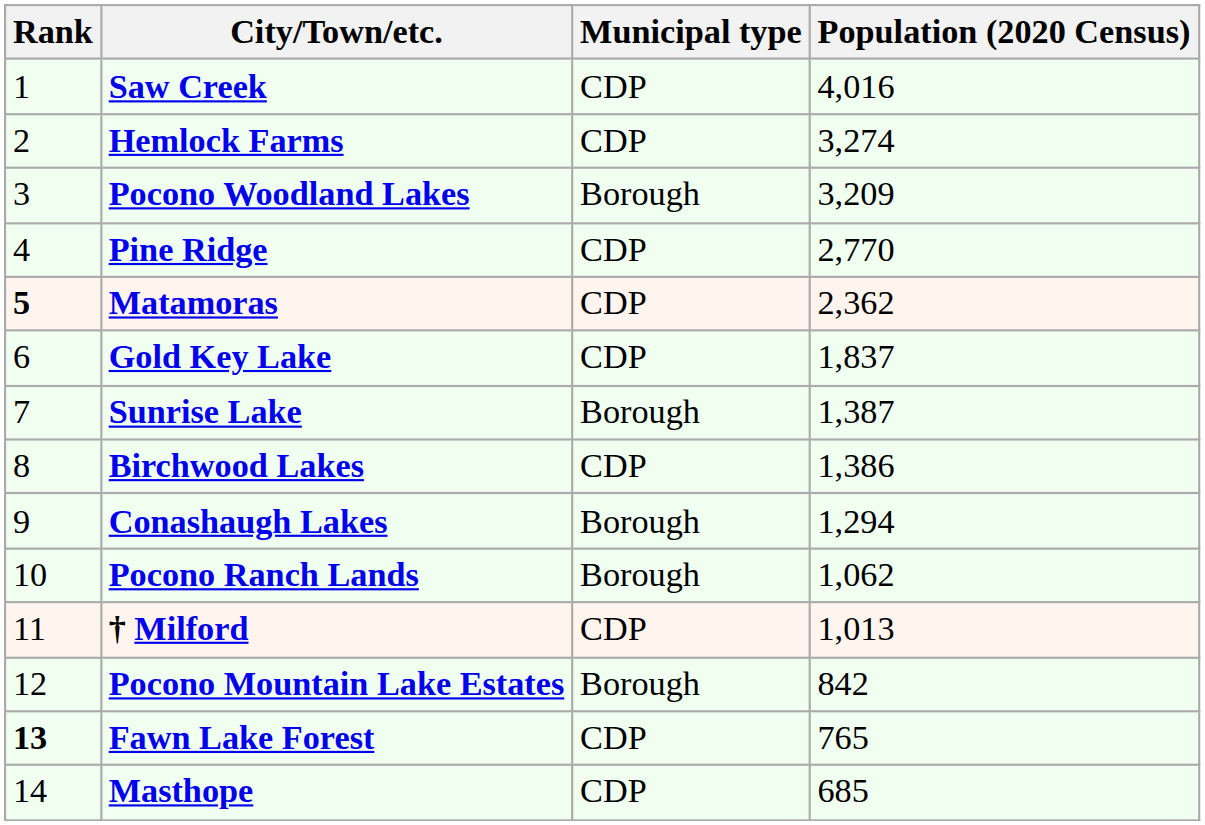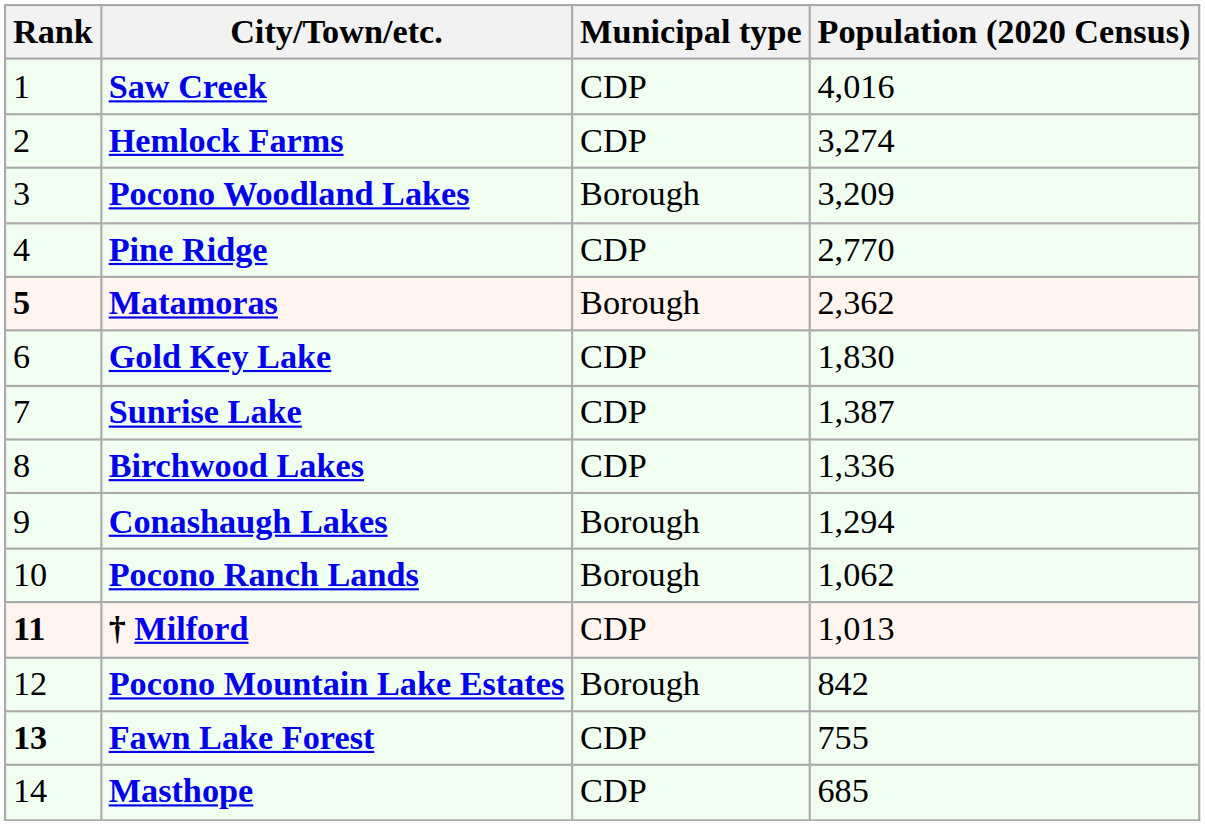Matamoras | Municipal type: CDP -> Borough
Gold Key Lake | Population (2020 Census): 1,837 -> 1,830
Sunrise Lake | Municipal type: Borough -> CDP
Birchwood Lakes | Population (2020 Census): 1,386 -> 1,336
† Milford | Rank: normal -> bold
Fawn Lake Forest | Population (2020 Census): 765 -> 755
